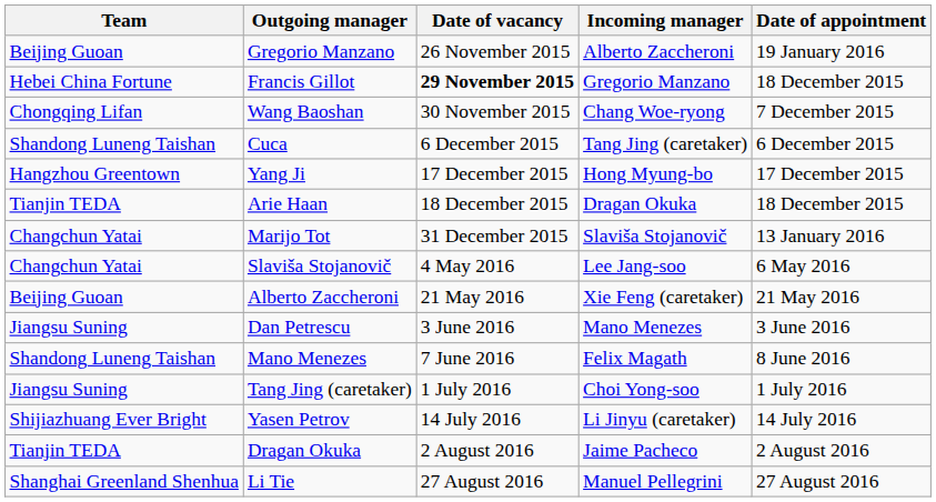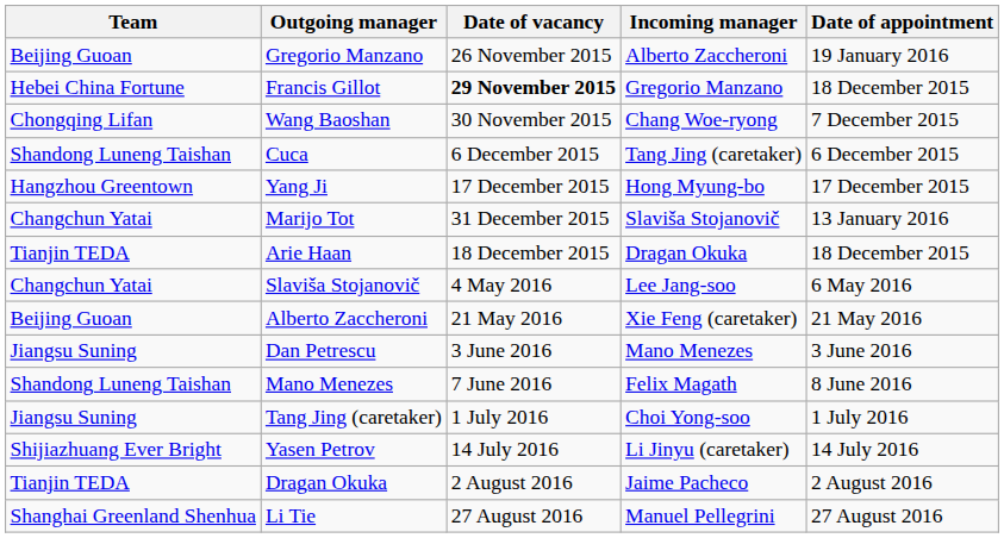rows swapped: Arie Haan <-> Marijo Tot
